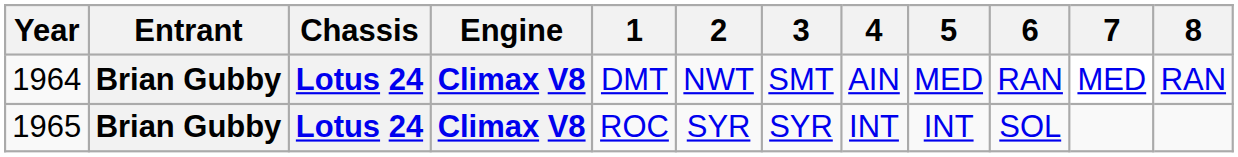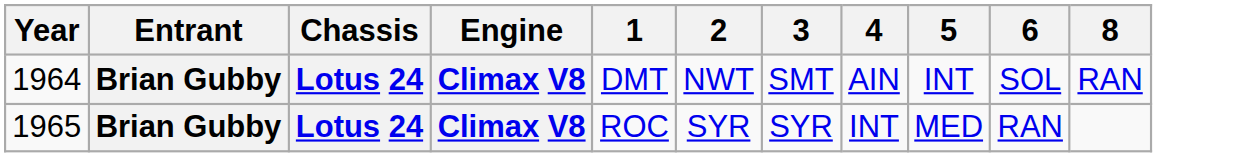- column: 7 | MED
1964 | 5: MED -> INT
1964 | 6: RAN -> SOL
1965 | 5: INT -> MED
1965 | 6: SOL -> RAN
